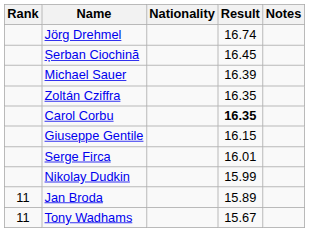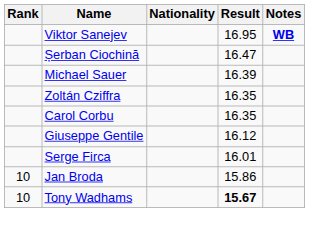+ row: Viktor Sanejev | 16.95 | WB
- row: Jörg Drehmel | 16.74
Șerban Ciochină | Result: 16.45 -> 16.47
Carol Corbu | Result: bold -> normal
Giuseppe Gentile | Result: 16.15 -> 16.12
- row: Nikolay Dudkin | 15.99
Jan Broda | Rank: 11 -> 10
Jan Broda | Result: 15.89 -> 15.86
Tony Wadhams | Rank: 11 -> 10
Tony Wadhams | Result: normal -> bold
